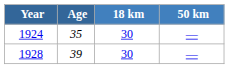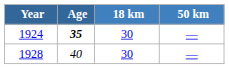1924 | Age: normal -> bold
1928 | Age: 39 -> 40
